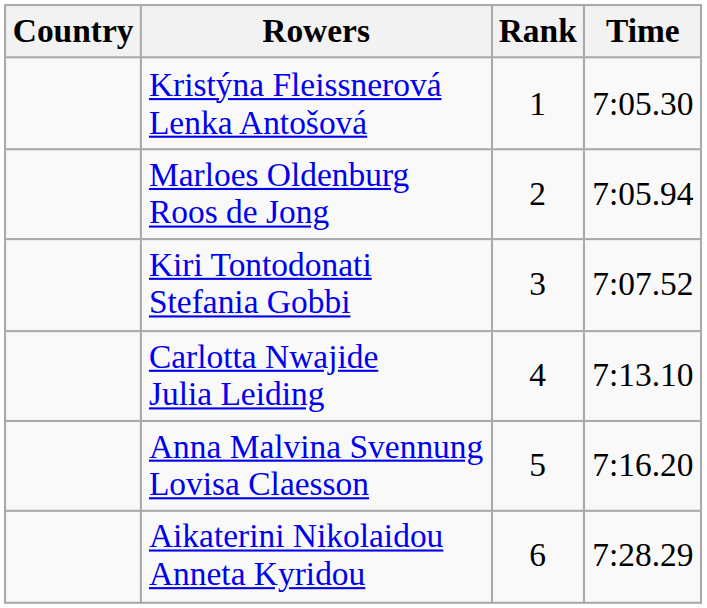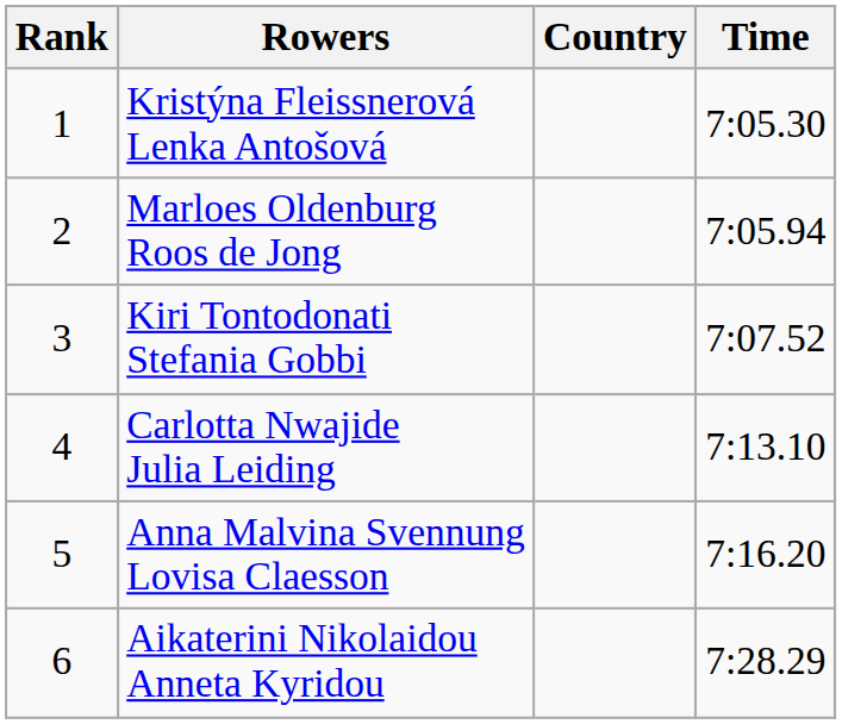columns swapped: Rank <-> Country
